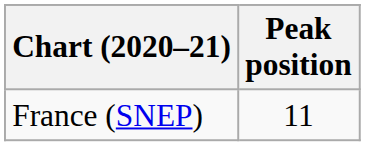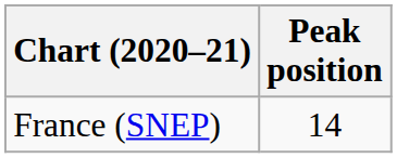France (SNEP) | Peak position: 11 -> 14
